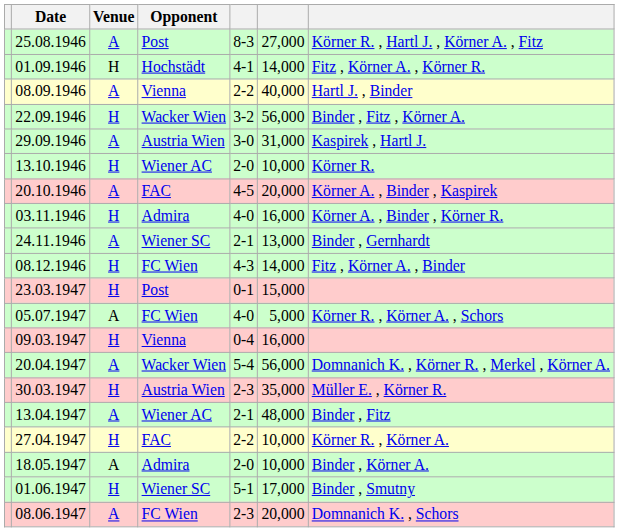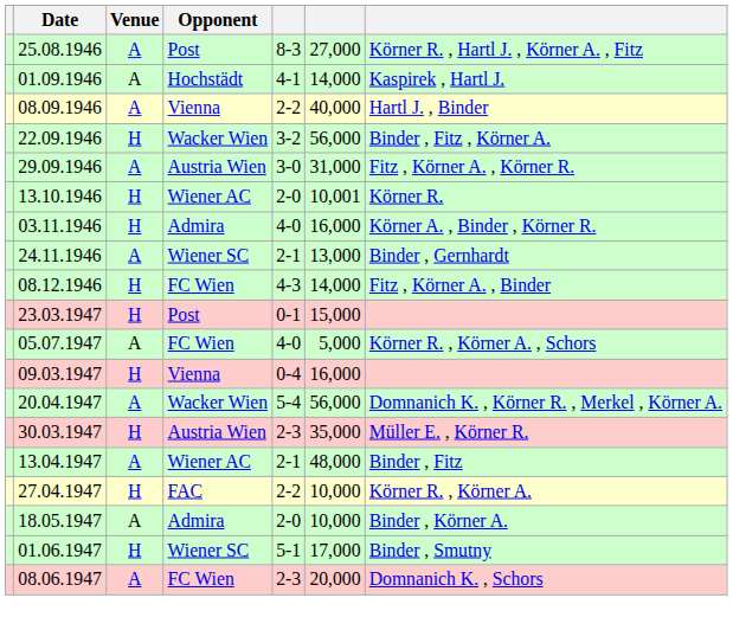01.09.1946 | Venue: H -> A
01.09.1946 | column 7: Fitz , Körner A. , Körner R. -> Kaspirek , Hartl J.
29.09.1946 | column 7: Kaspirek , Hartl J. -> Fitz , Körner A. , Körner R.
13.10.1946 | column 6: 10,000 -> 10,001
- row: 20.10.1946 | A | FAC | 4-5 | 20,000 | Körner A. , Binder , Kaspirek
